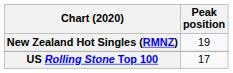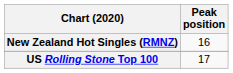New Zealand Hot Singles (RMNZ) | Peak position: 19 -> 16
